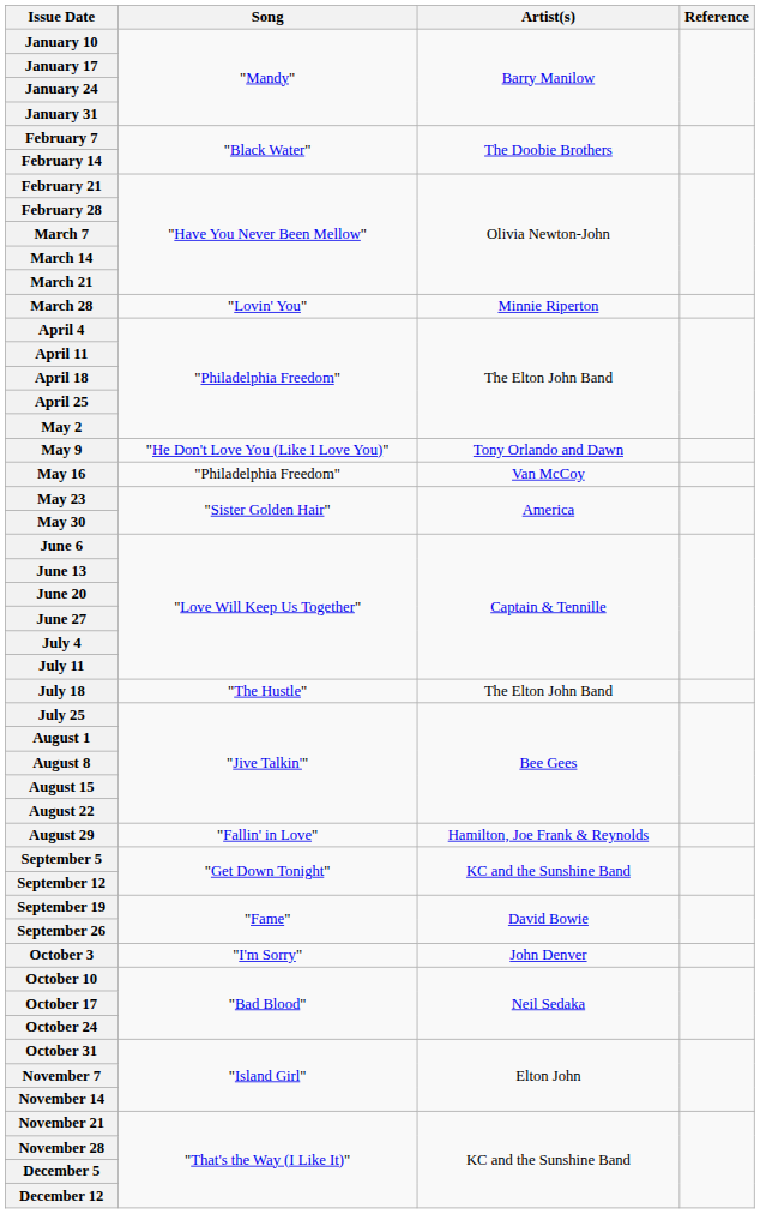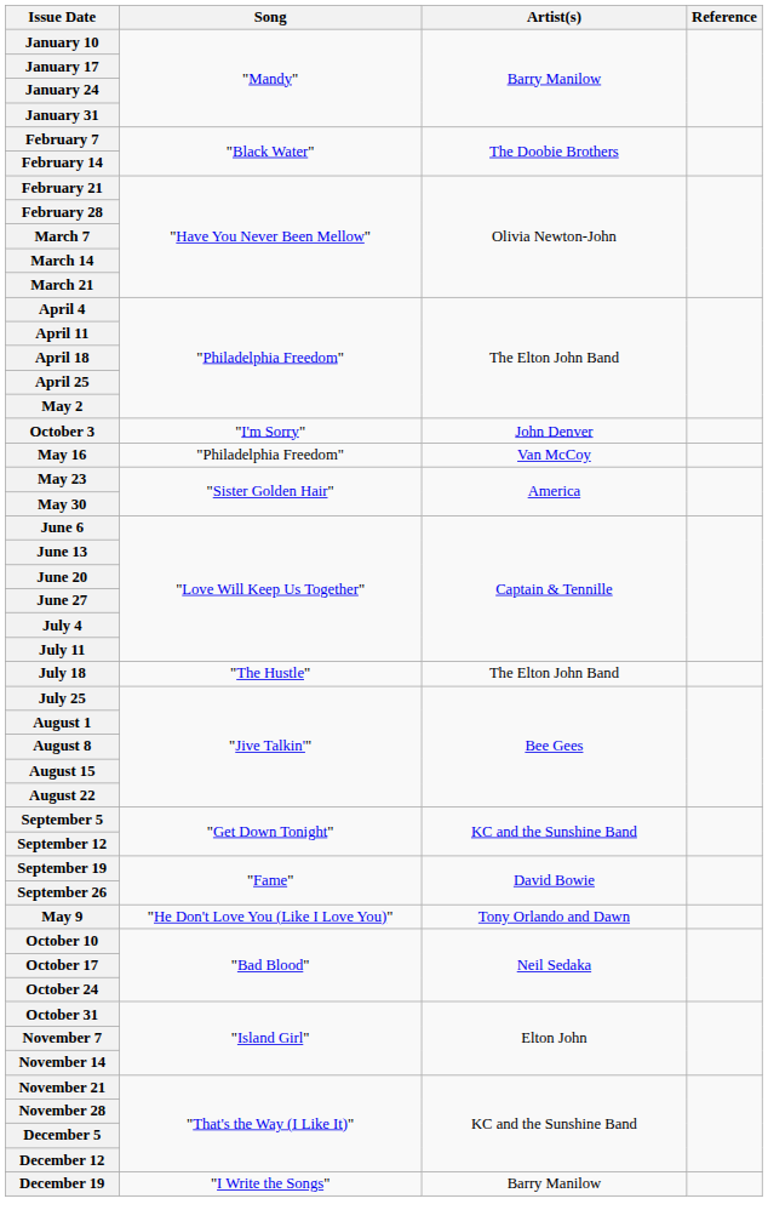- row: March 28 | "Lovin' You" | Minnie Riperton
rows swapped: May 9 <-> October 3
- row: August 29 | "Fallin' in Love" | Hamilton, Joe Frank & Reynolds
+ row: December 19 | "I Write the Songs" | Barry Manilow
